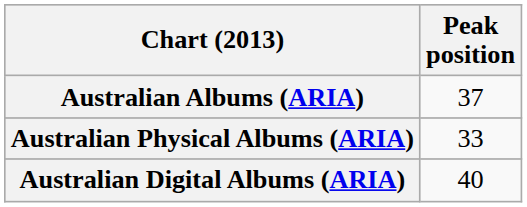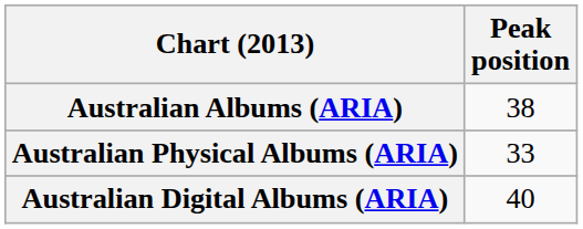Australian Albums (ARIA) | Peak position: 37 -> 38
